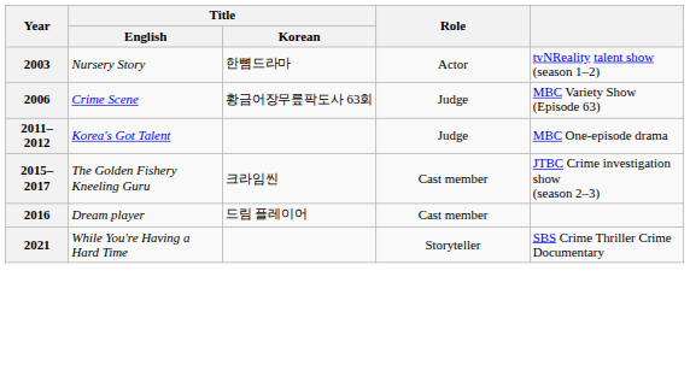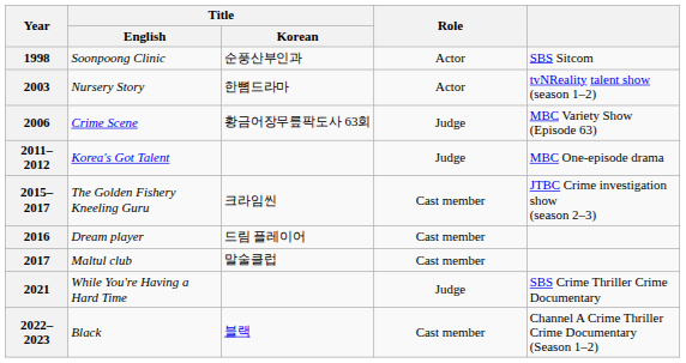+ row: 1998 | Soonpoong Clinic | 순풍산부인과 | Actor | SBS Sitcom
+ row: 2017 | Maltul club | 말술클럽 | Cast member
2021 | Role: Storyteller -> Judge
+ row: 2022–2023 | Black | 블랙 | Cast member | Channel A Crime Thriller Crime Documentary (Season 1–2)
